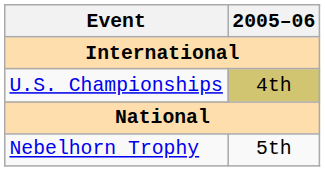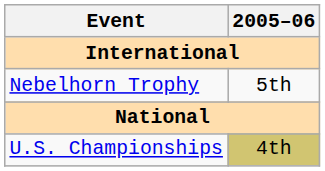rows swapped: Nebelhorn Trophy <-> U.S. Championships
